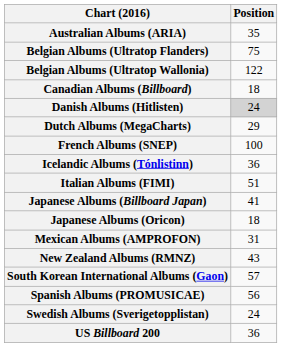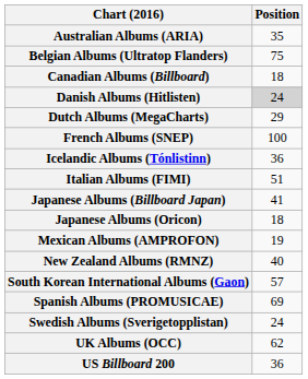- row: Belgian Albums (Ultratop Wallonia) | 122
Mexican Albums (AMPROFON) | Position: 31 -> 19
New Zealand Albums (RMNZ) | Position: 43 -> 40
Spanish Albums (PROMUSICAE) | Position: 56 -> 69
+ row: UK Albums (OCC) | 62
